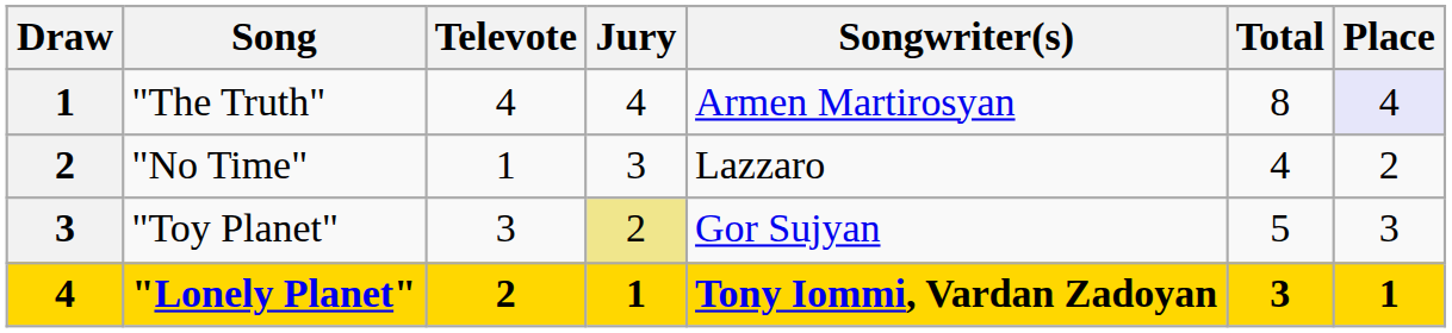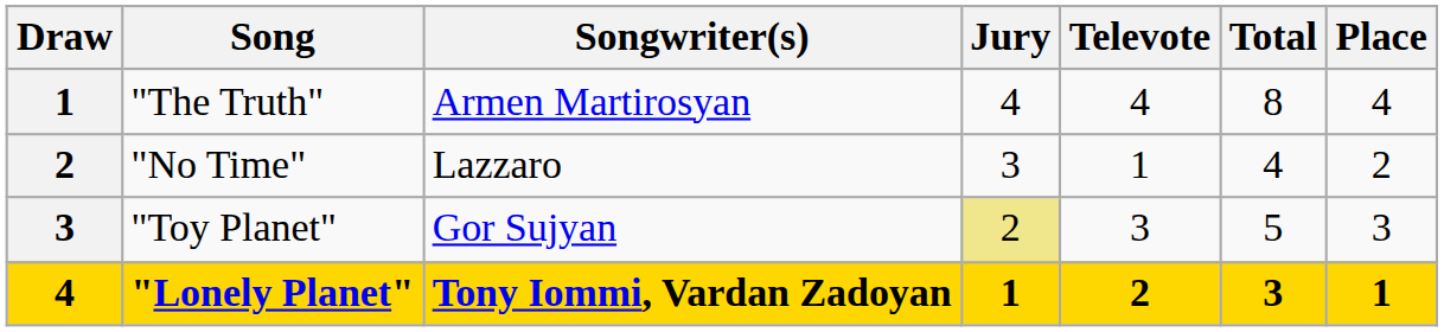columns swapped: Songwriter(s) <-> Televote
"The Truth" | Place: lavender background -> no background
